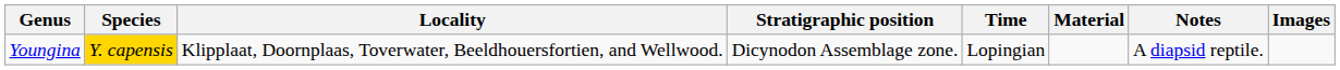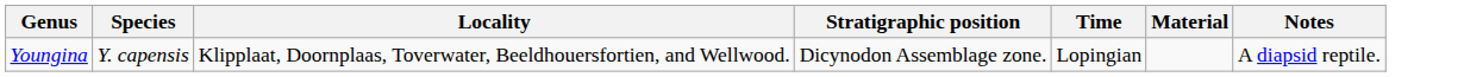- column: Images
Youngina | Species: gold background -> no background
